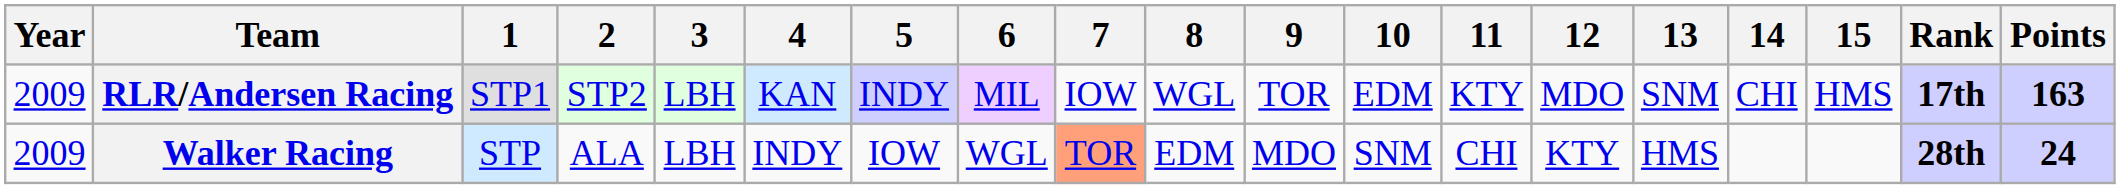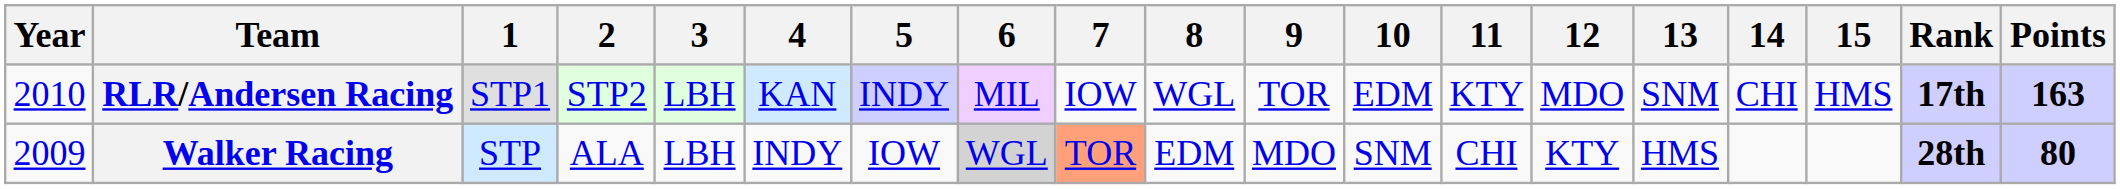RLR/Andersen Racing | Year: 2009 -> 2010
Walker Racing | 6: no background -> lightgrey background
Walker Racing | Points: 24 -> 80
